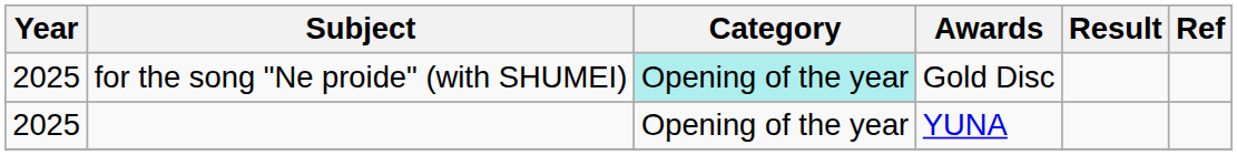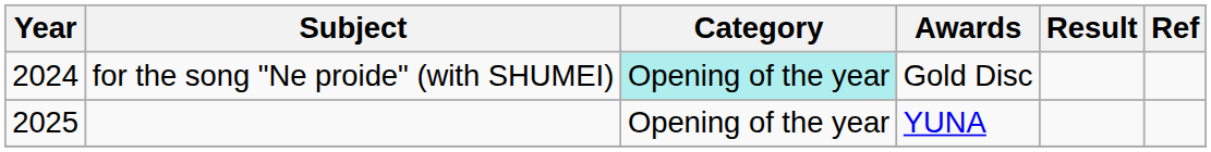for the song "Ne proide" (with SHUMEI) | Year: 2025 -> 2024
